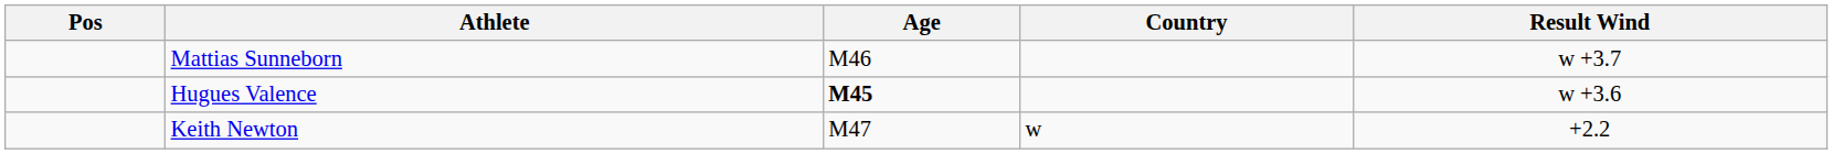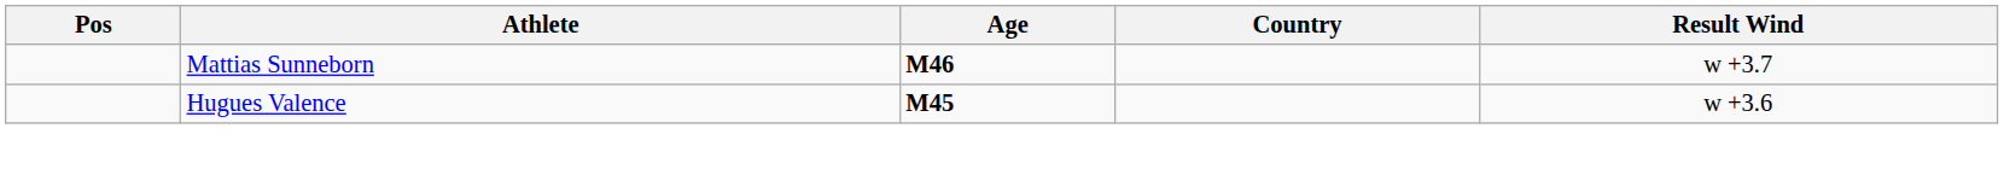Mattias Sunneborn | Age: normal -> bold
- row: Keith Newton | M47 | w | +2.2
